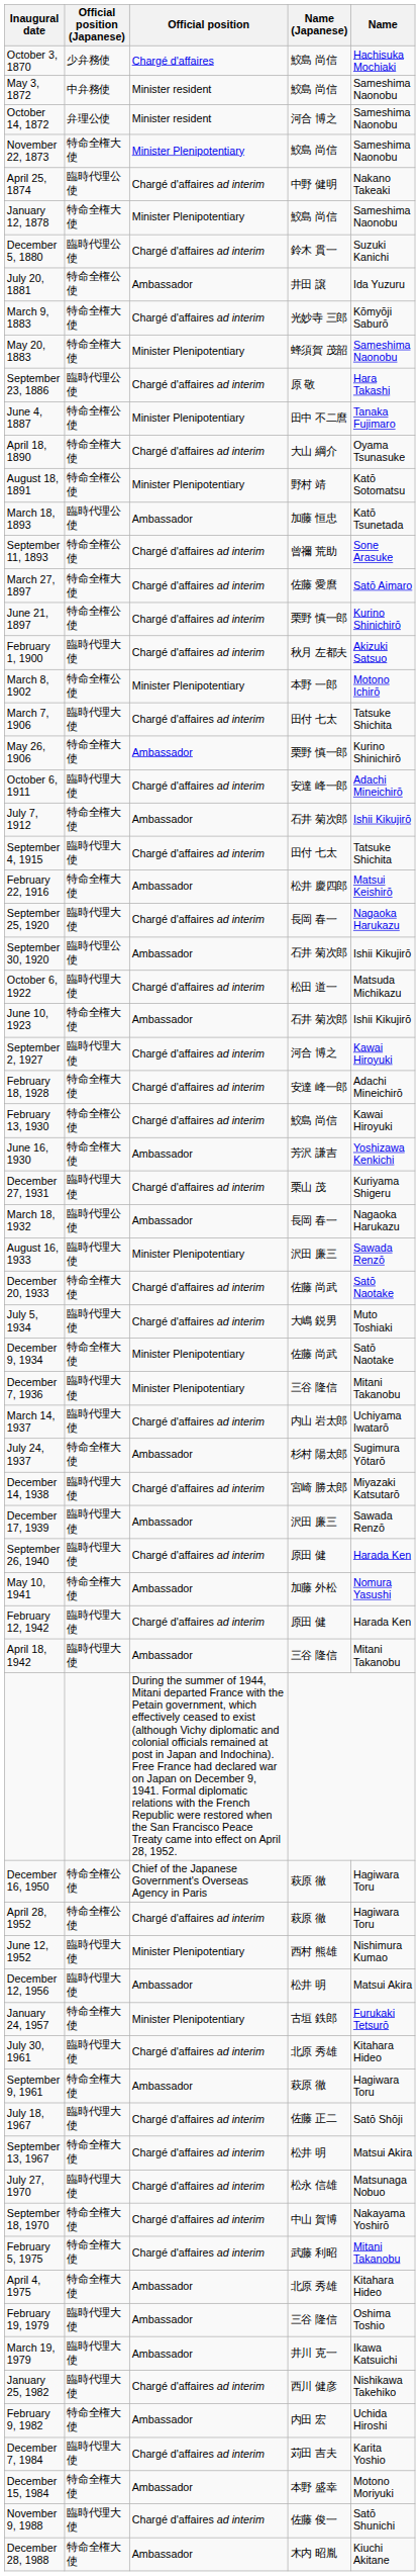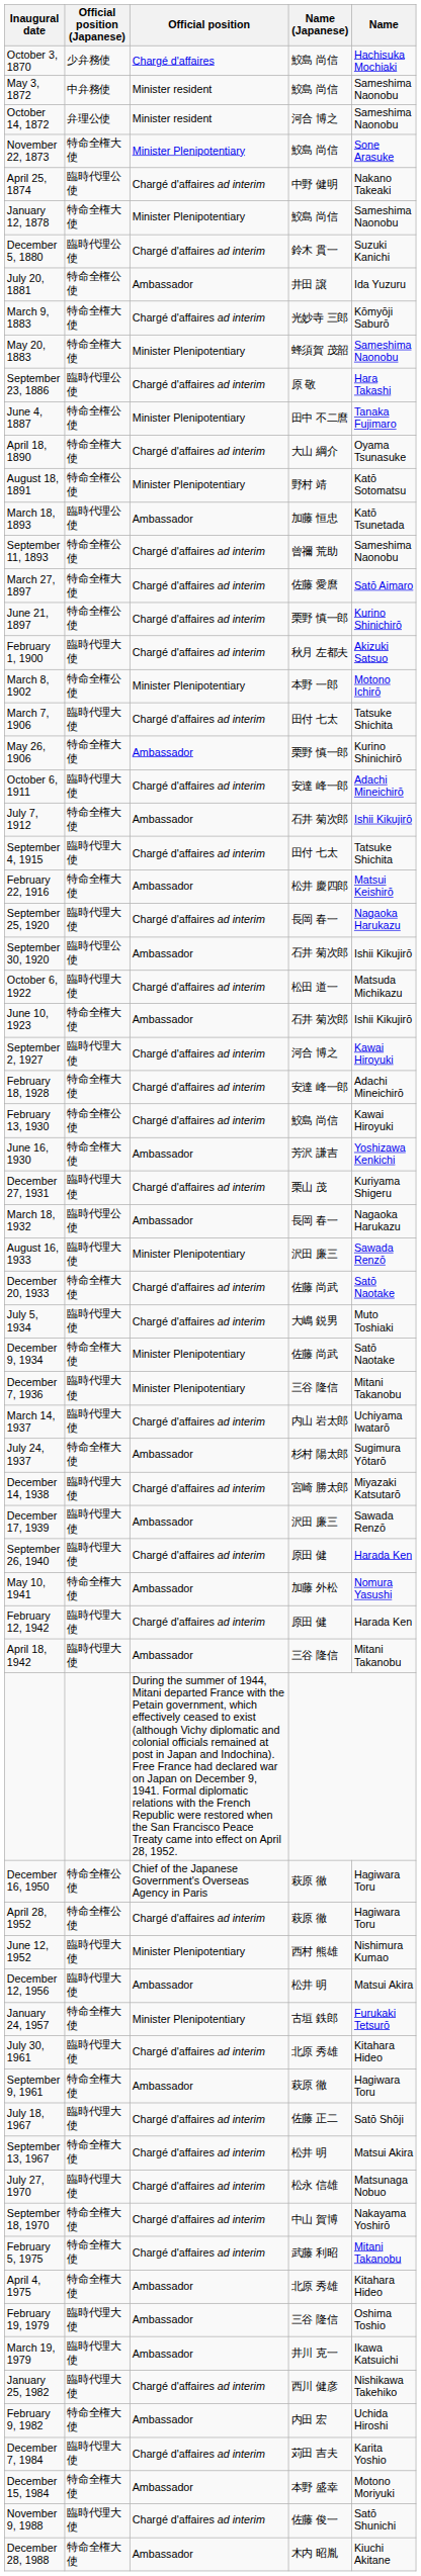November 22, 1873 | Name: Sameshima Naonobu -> Sone Arasuke
September 11, 1893 | Name: Sone Arasuke -> Sameshima Naonobu
